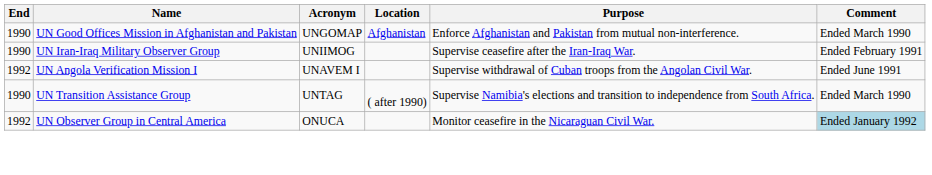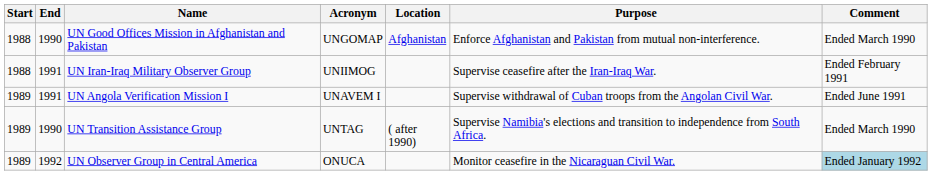+ column: Start | 1988 | 1988 | 1989 | 1989 | 1989
UN Iran-Iraq Military Observer Group | End: 1990 -> 1991
UN Angola Verification Mission I | End: 1992 -> 1991
